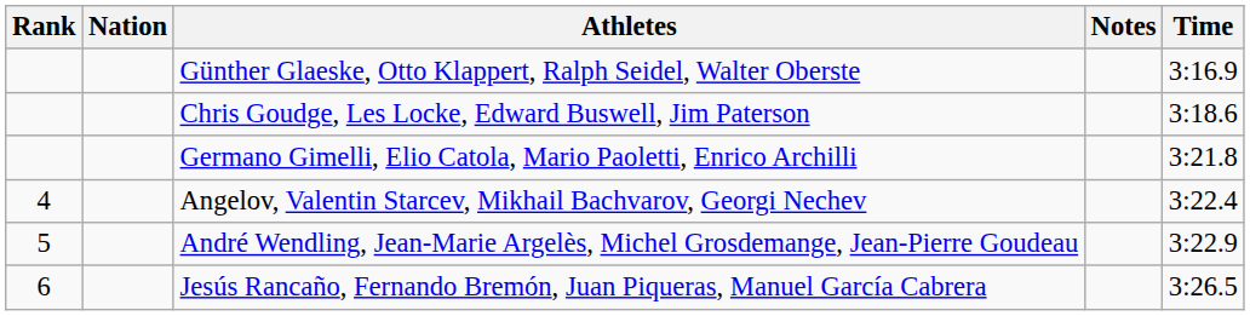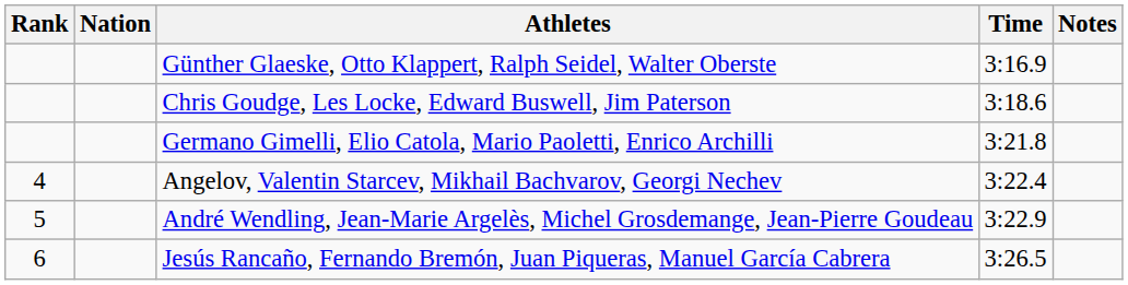columns swapped: Time <-> Notes
